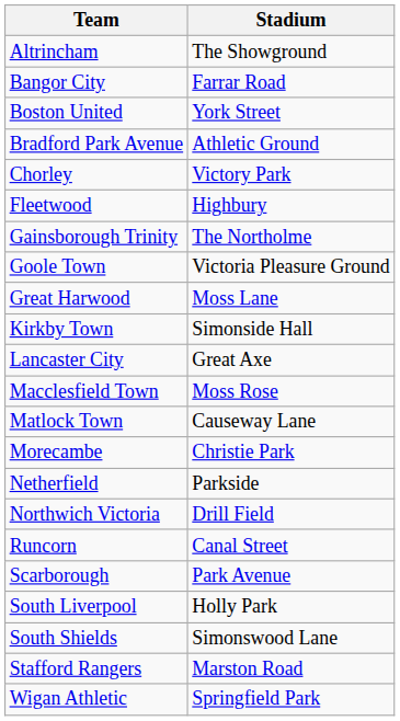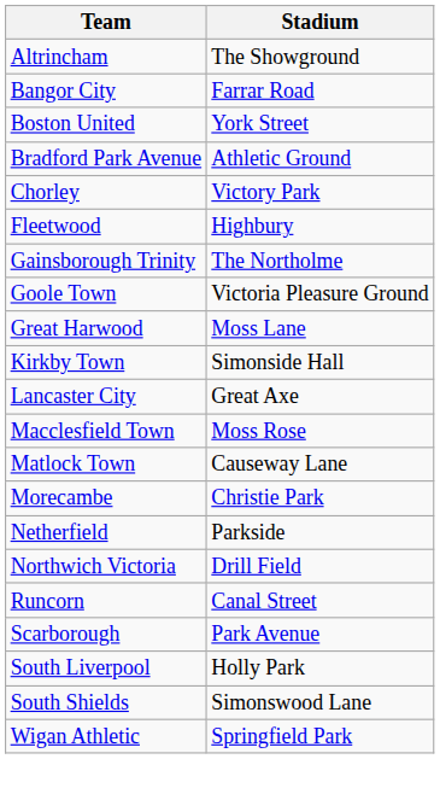- row: Stafford Rangers | Marston Road
